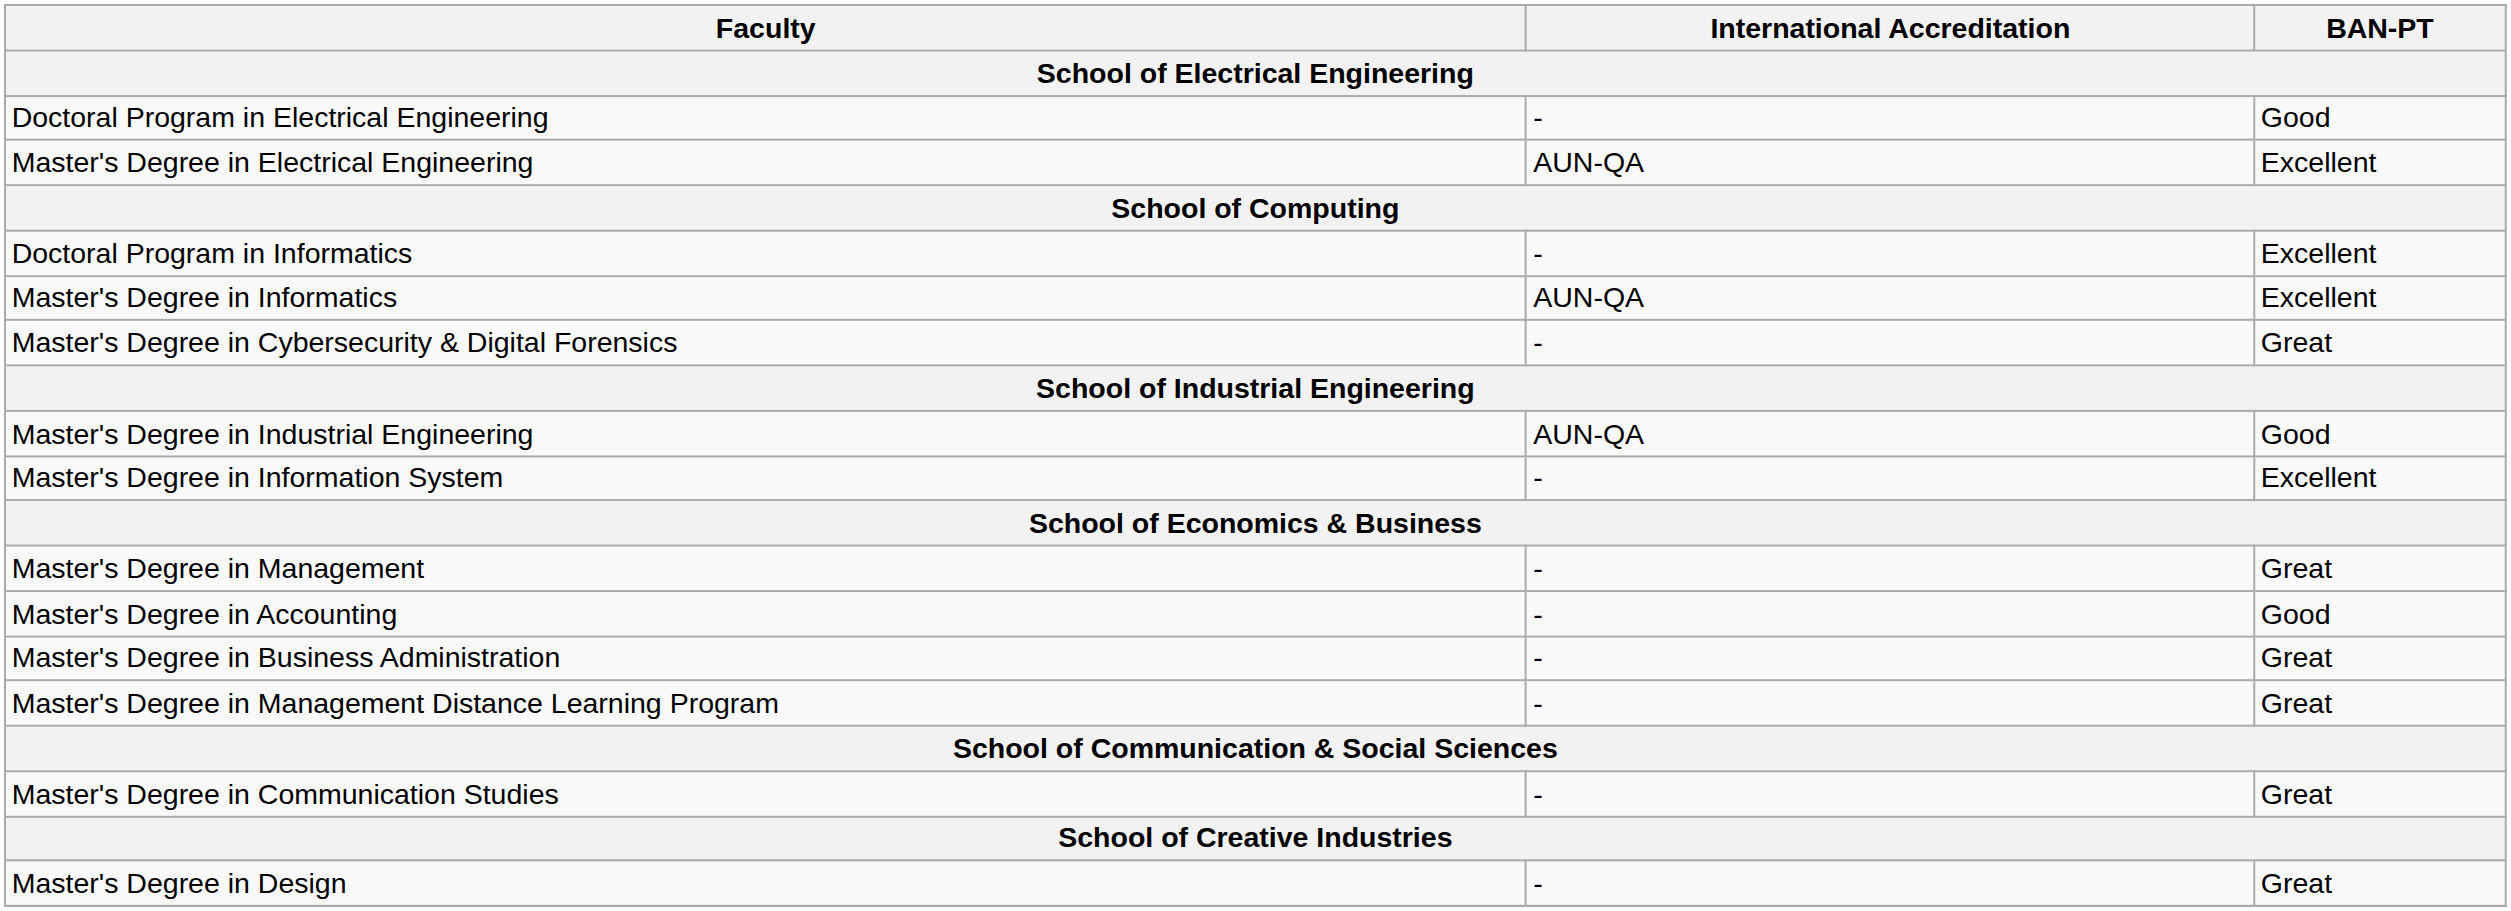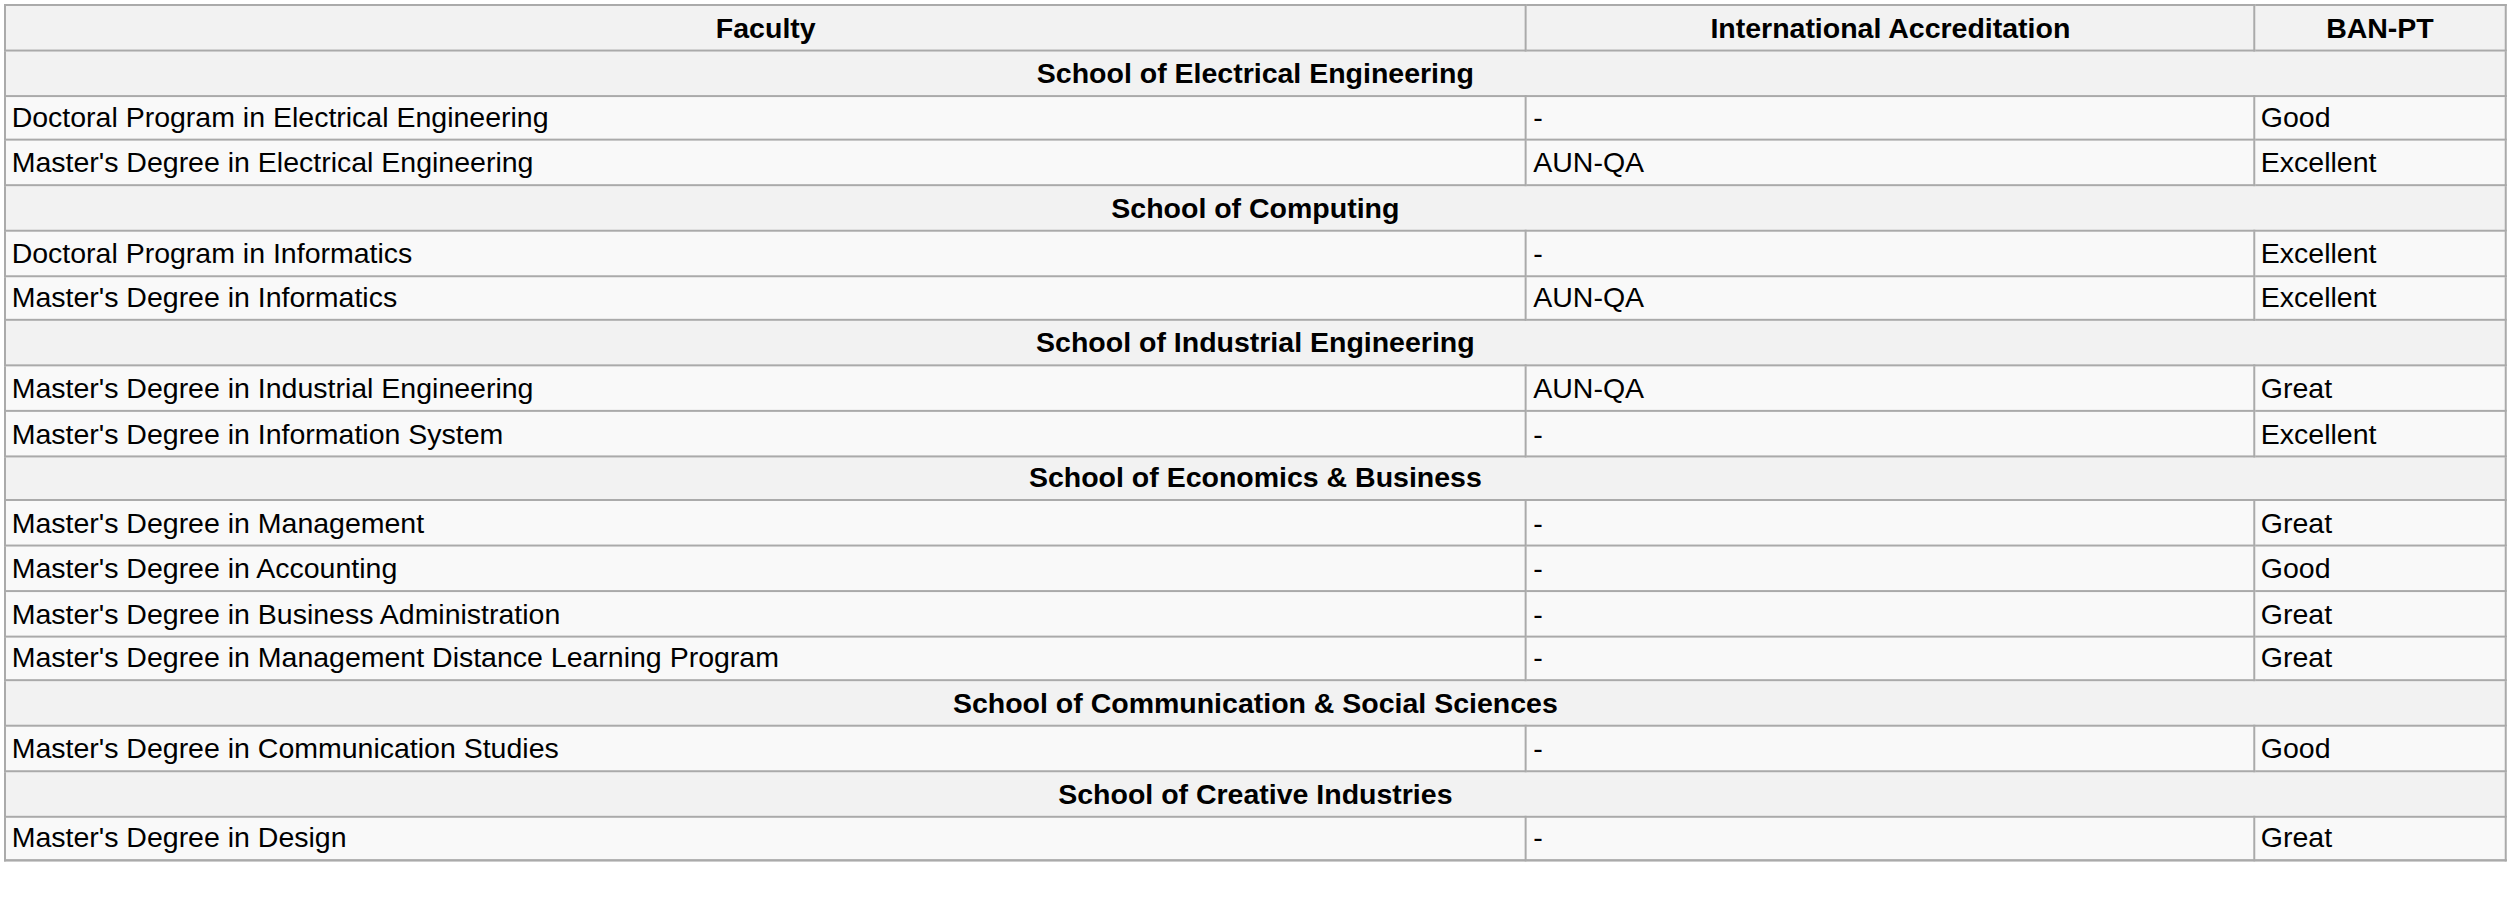- row: Master's Degree in Cybersecurity & Digital Forensics | - | Great
Master's Degree in Industrial Engineering | BAN-PT: Good -> Great
Master's Degree in Communication Studies | BAN-PT: Great -> Good
